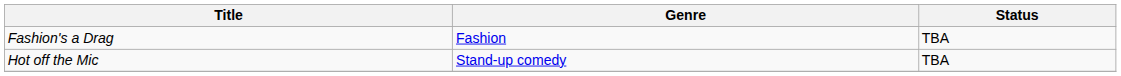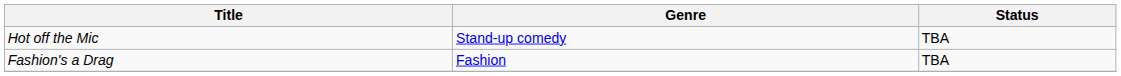rows swapped: Fashion's a Drag <-> Hot off the Mic
